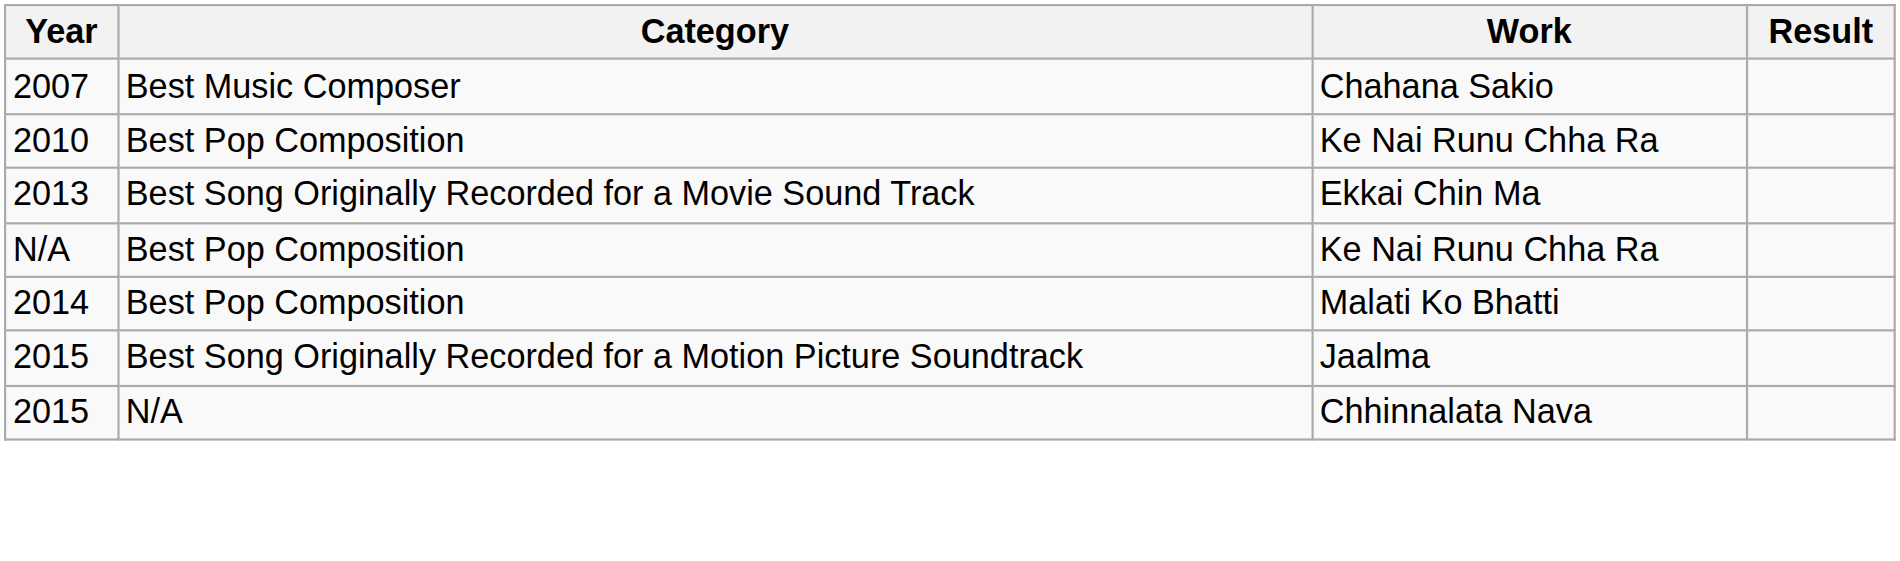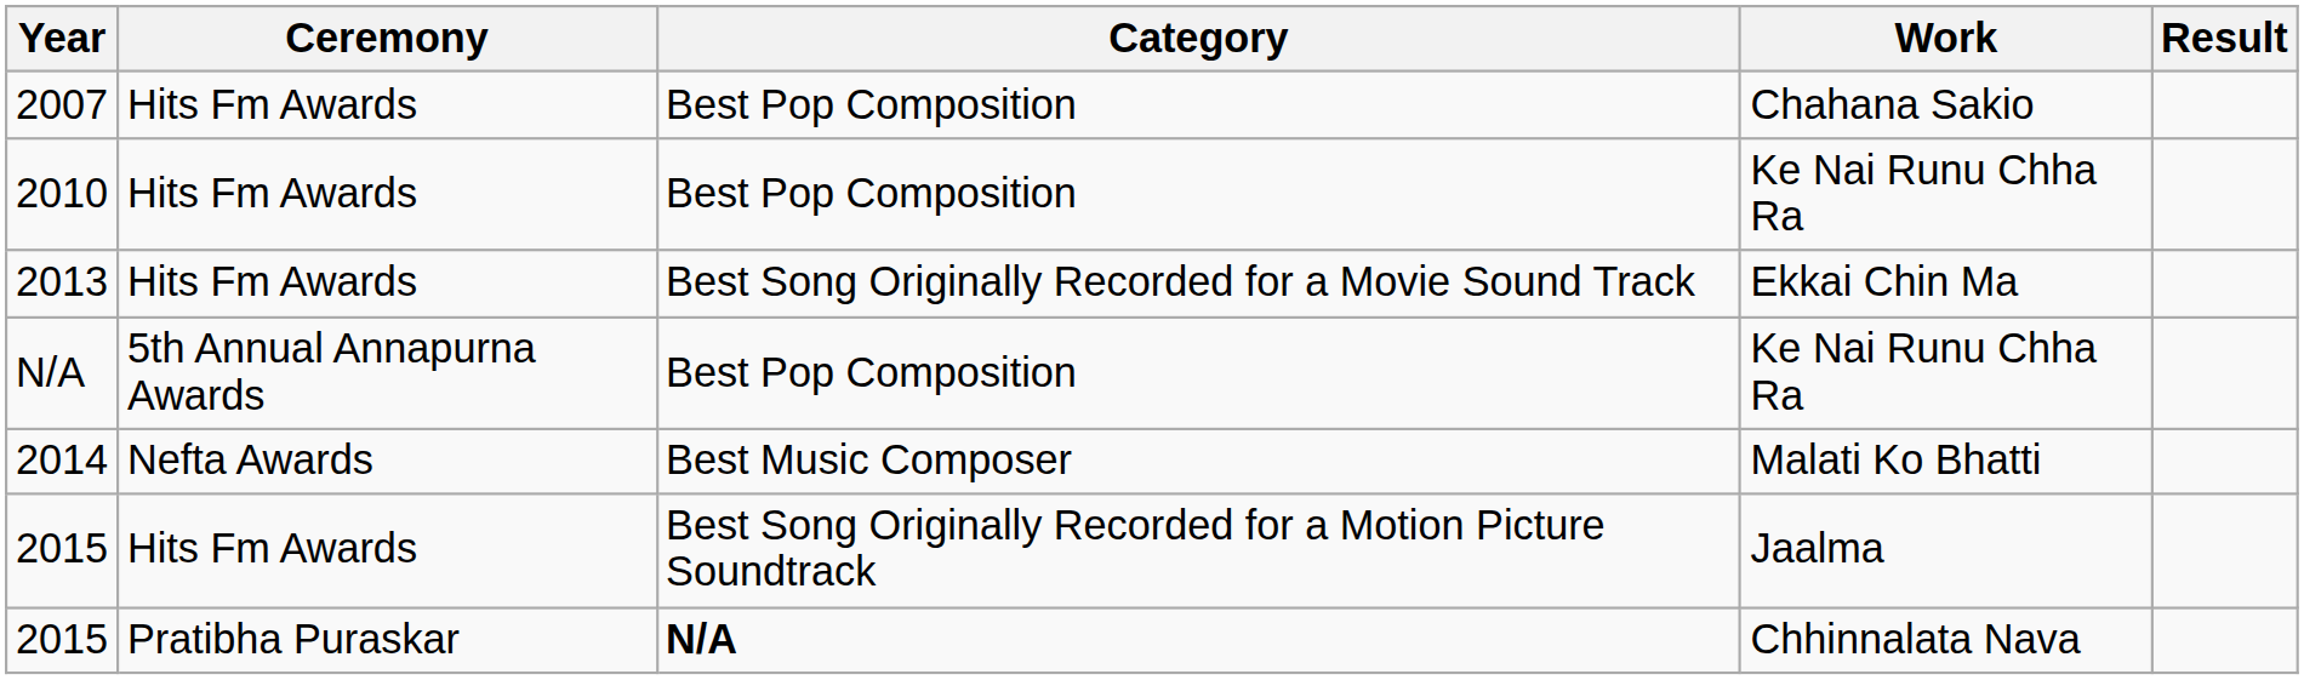+ column: Ceremony | Hits Fm Awards | Hits Fm Awards | Hits Fm Awards | 5th Annual Annapurna Awards | Nefta Awards | Hits Fm Awards | Pratibha Puraskar
2007 | Category: Best Music Composer -> Best Pop Composition
2014 | Category: Best Pop Composition -> Best Music Composer
2015 / Chhinnalata Nava | Category: normal -> bold
